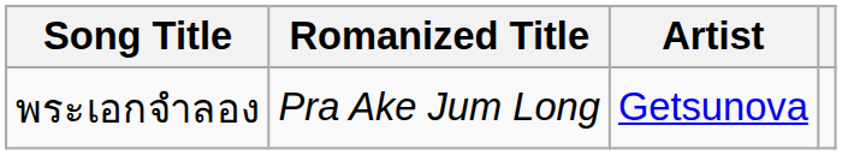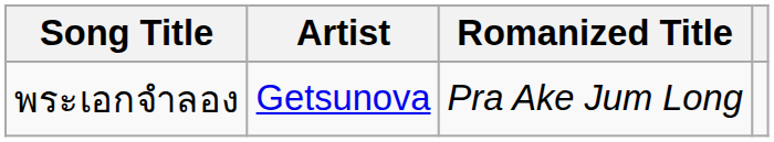columns swapped: Romanized Title <-> Artist
